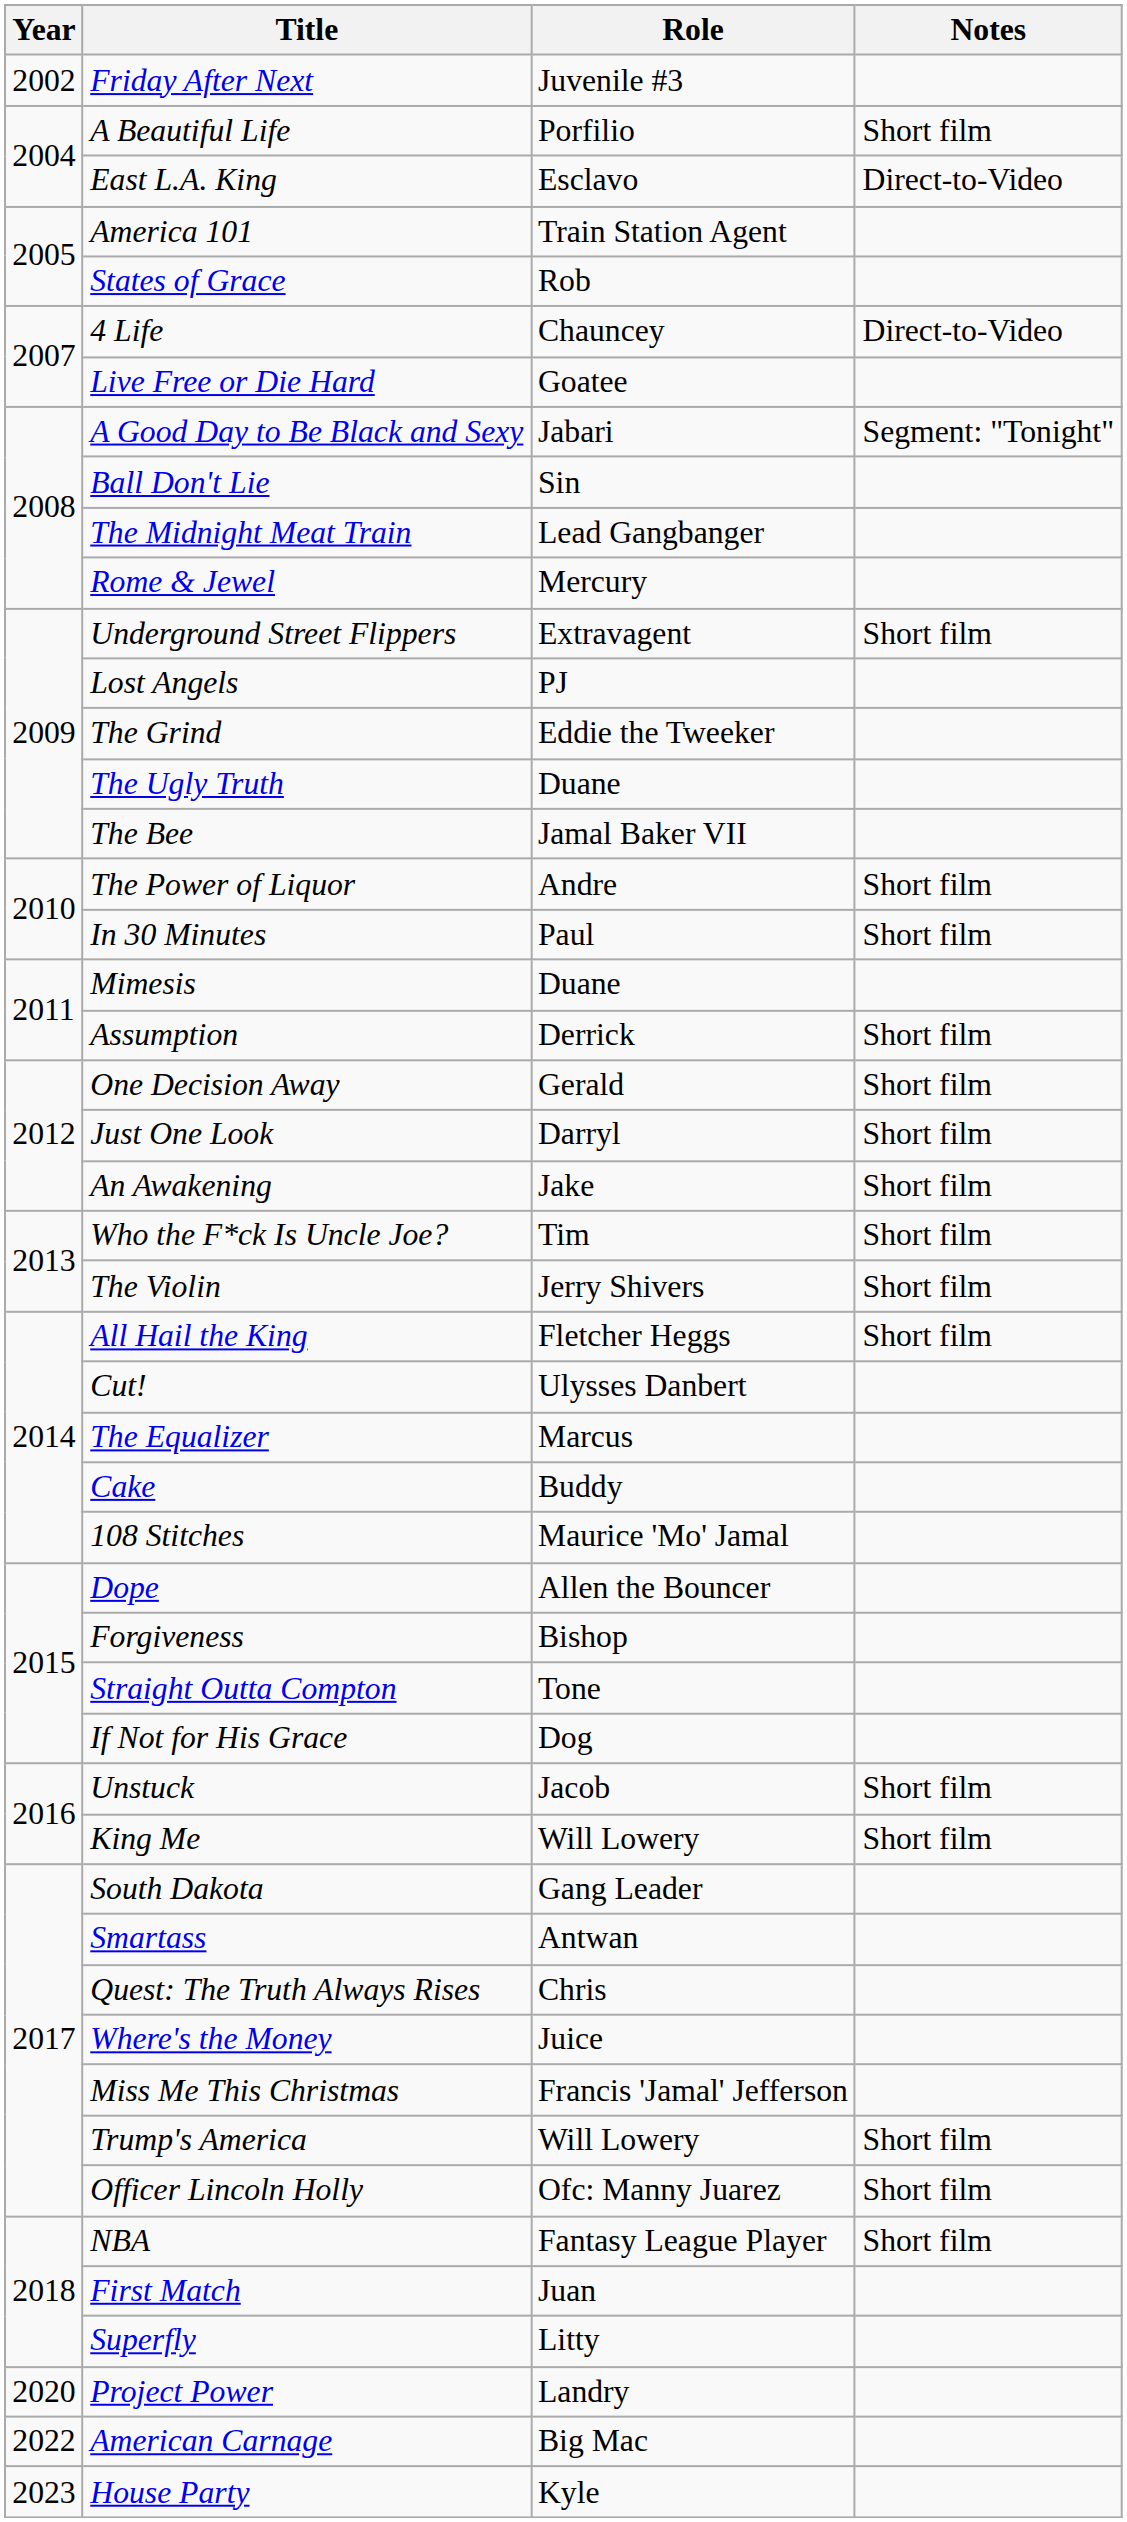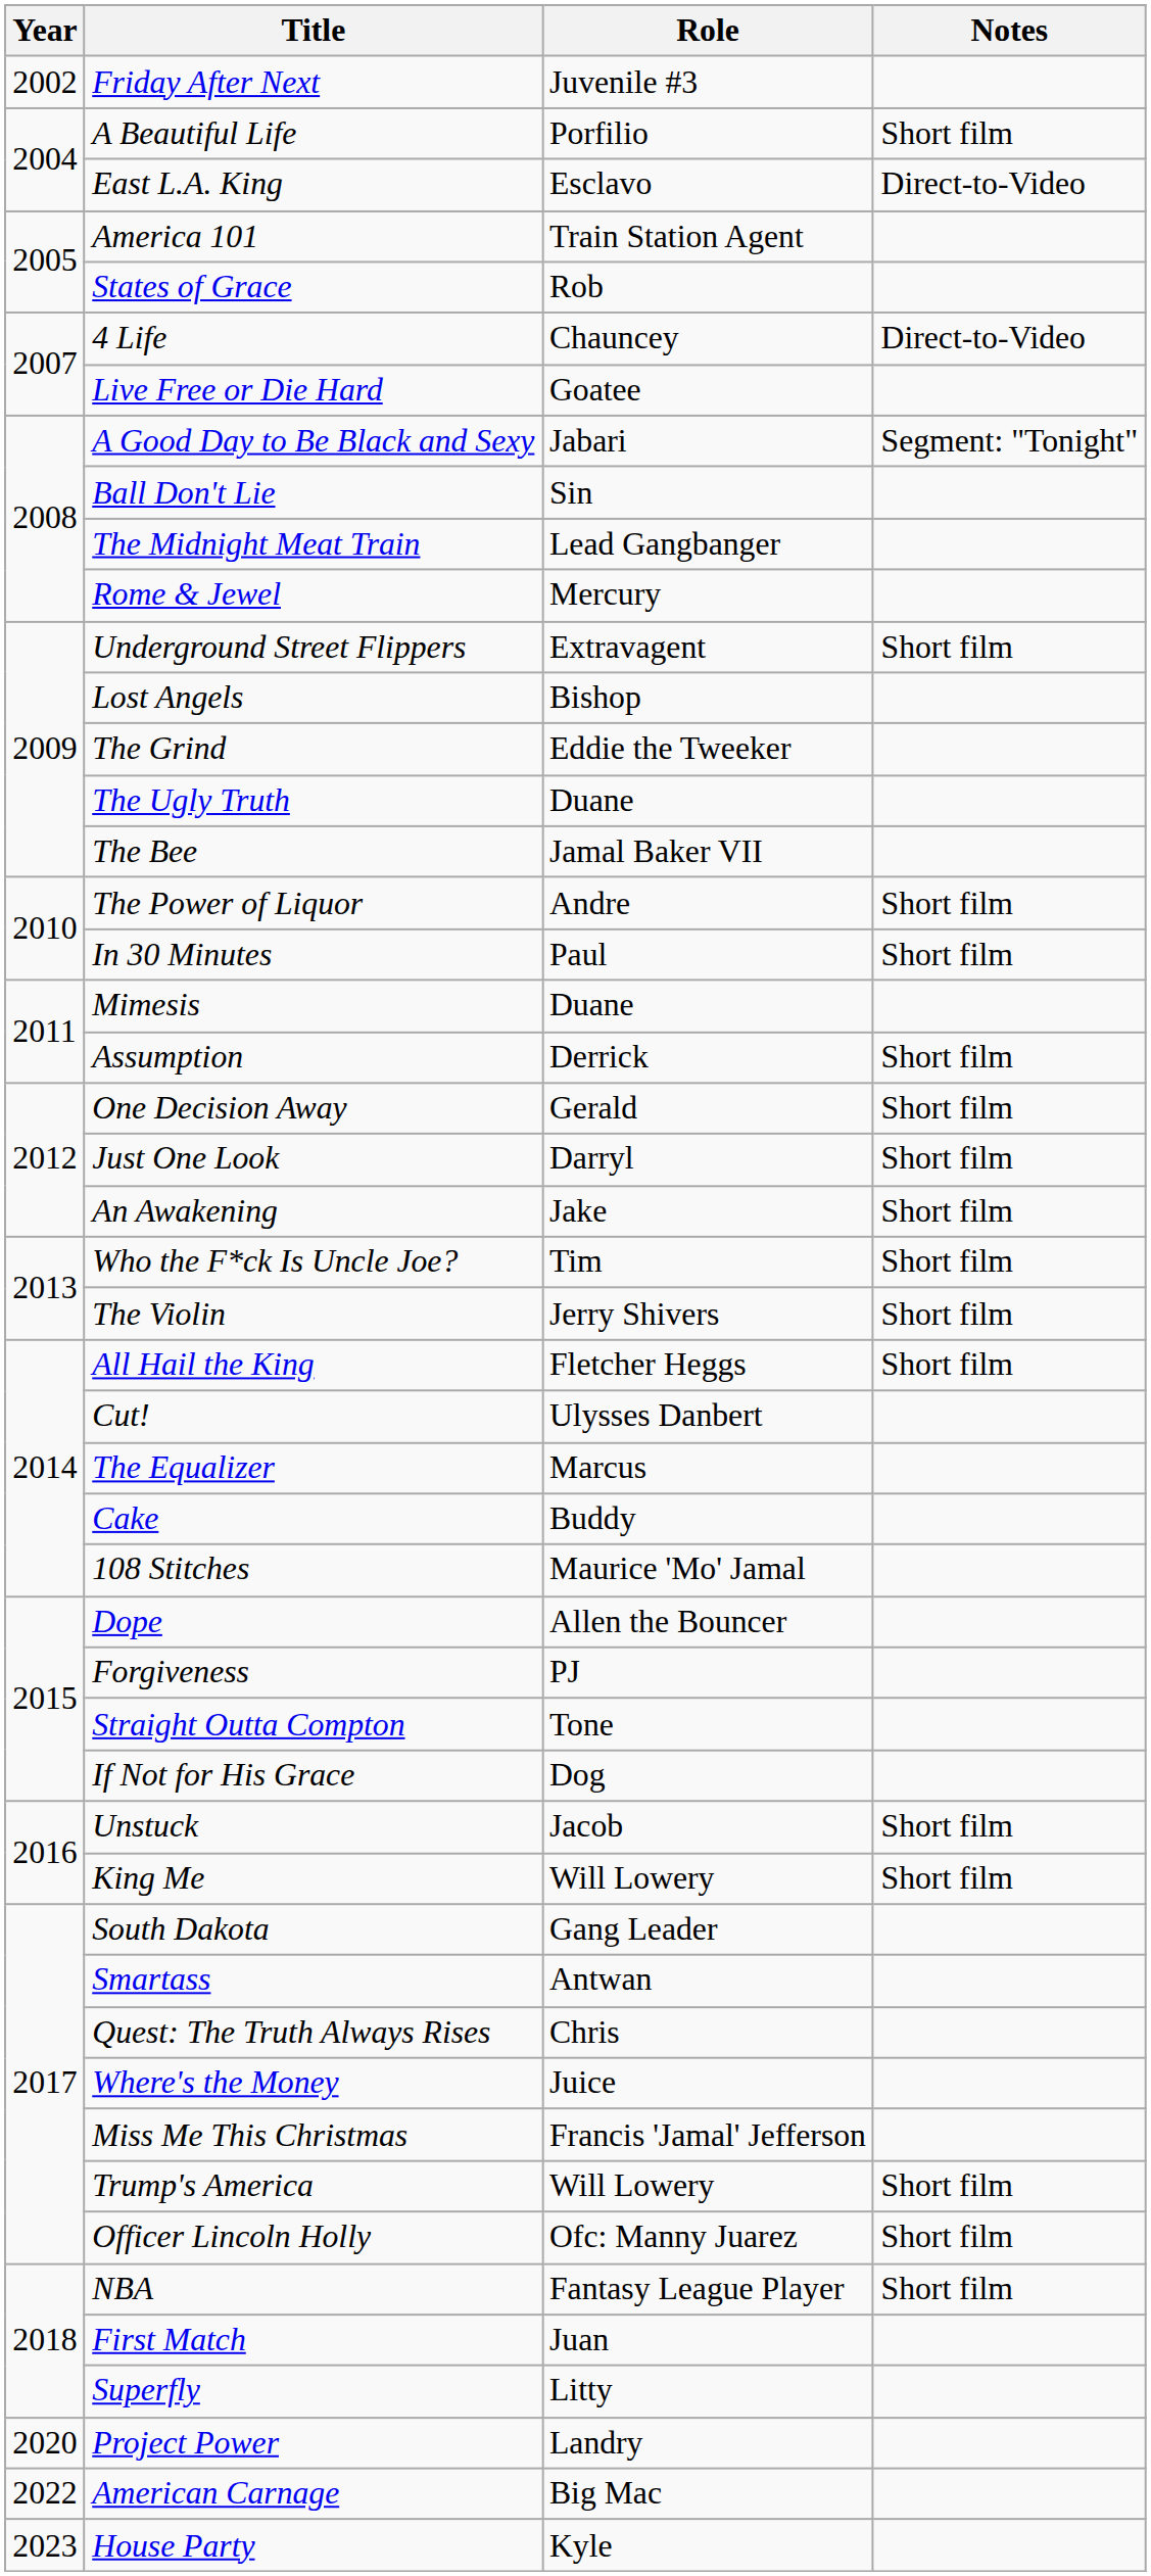Lost Angels | Role: PJ -> Bishop
Forgiveness | Role: Bishop -> PJ
